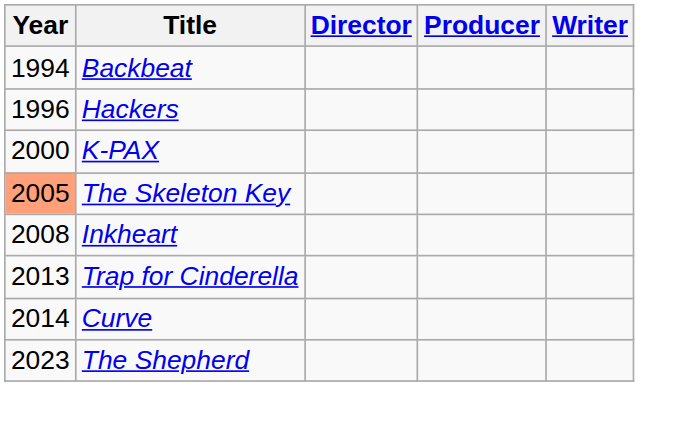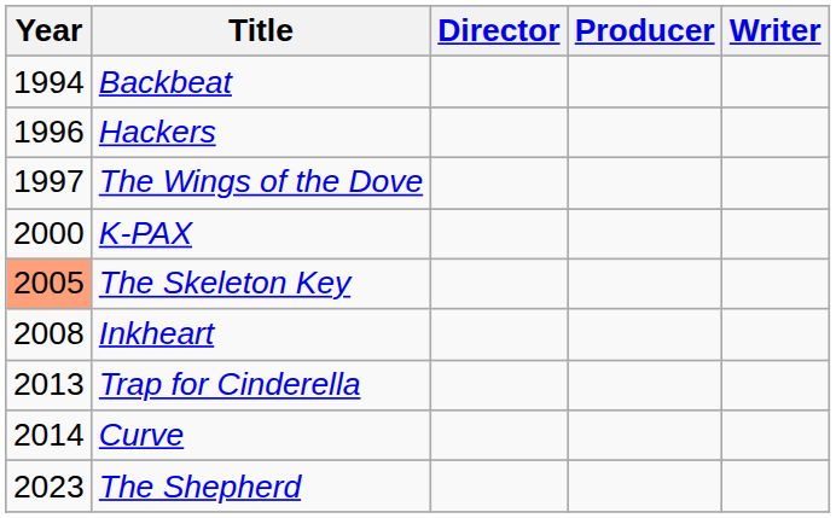+ row: 1997 | The Wings of the Dove
